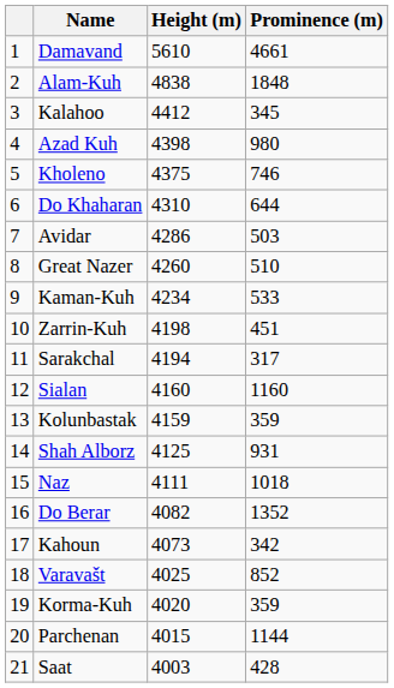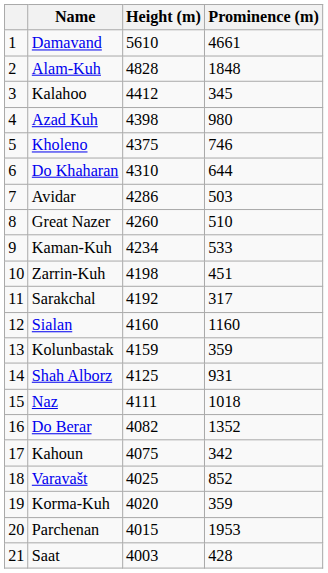Alam-Kuh | Height (m): 4838 -> 4828
Sarakchal | Height (m): 4194 -> 4192
Kahoun | Height (m): 4073 -> 4075
Parchenan | Prominence (m): 1144 -> 1953
